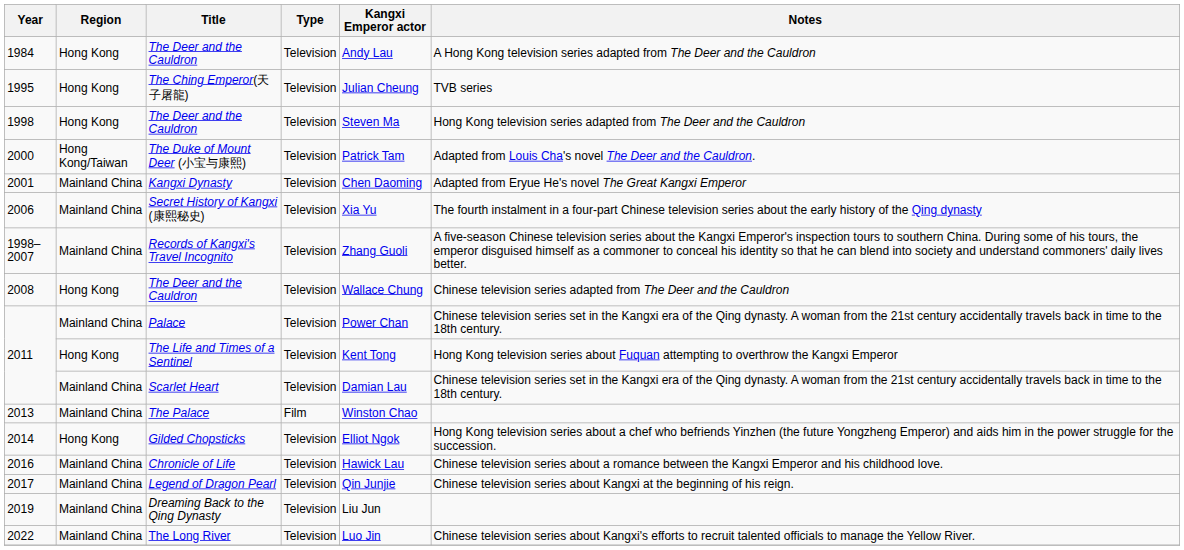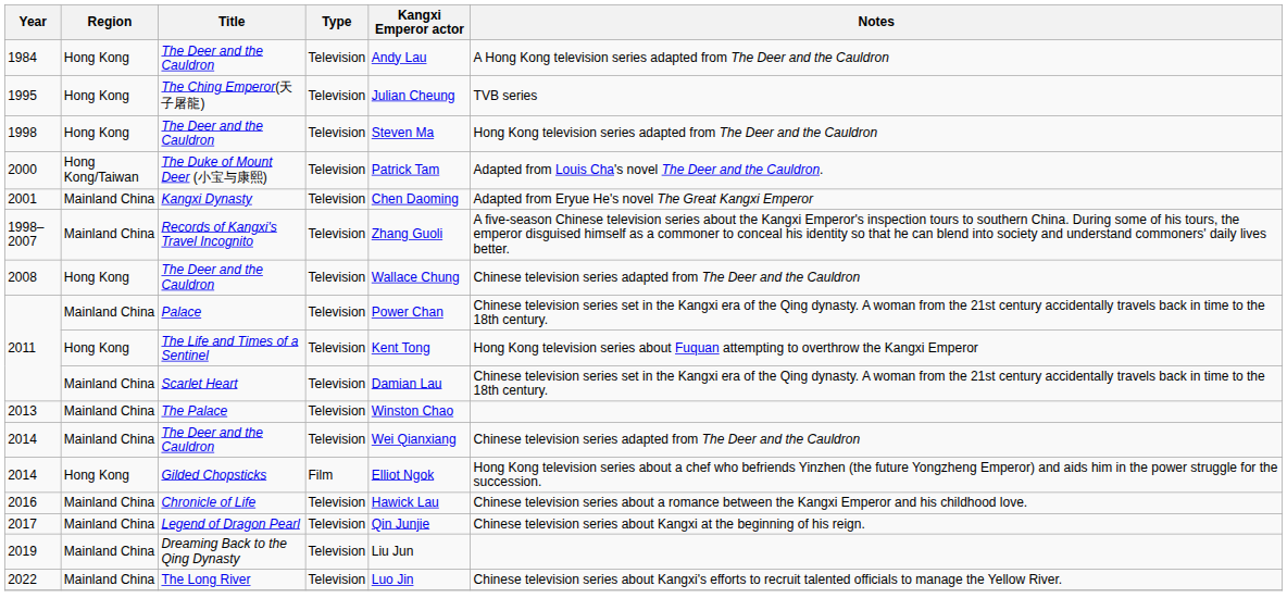- row: 2006 | Mainland China | Secret History of Kangxi (康熙秘史) | Television | Xia Yu | The fourth instalment in a four-part Chinese television series about the early history of the Qing dynasty
2013 | Type: Film -> Television
+ row: 2014 | Mainland China | The Deer and the Cauldron | Television | Wei Qianxiang | Chinese television series adapted from The Deer and the Cauldron
2014 / Gilded Chopsticks | Type: Television -> Film
